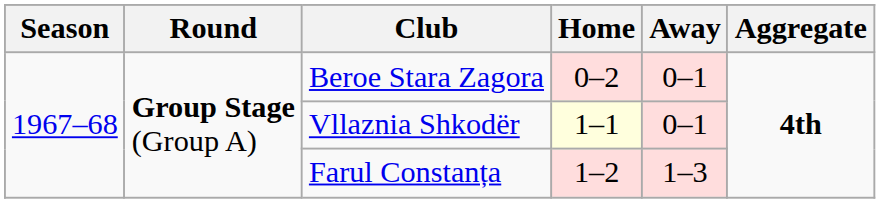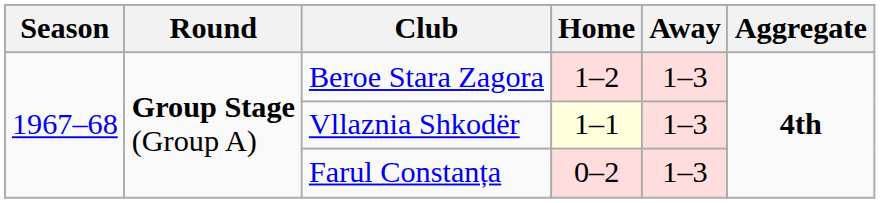Beroe Stara Zagora | Home: 0–2 -> 1–2
Beroe Stara Zagora | Away: 0–1 -> 1–3
Vllaznia Shkodër | Away: 0–1 -> 1–3
Farul Constanța | Home: 1–2 -> 0–2
